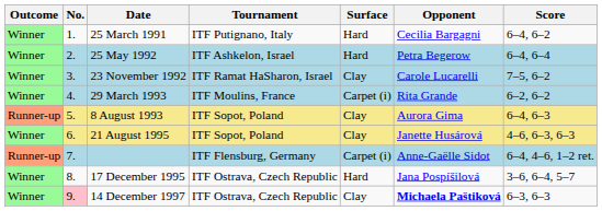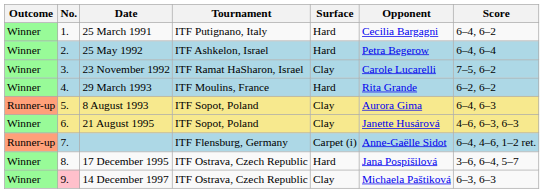29 March 1993 | Surface: Carpet (i) -> Hard
14 December 1997 | Opponent: bold -> normal
